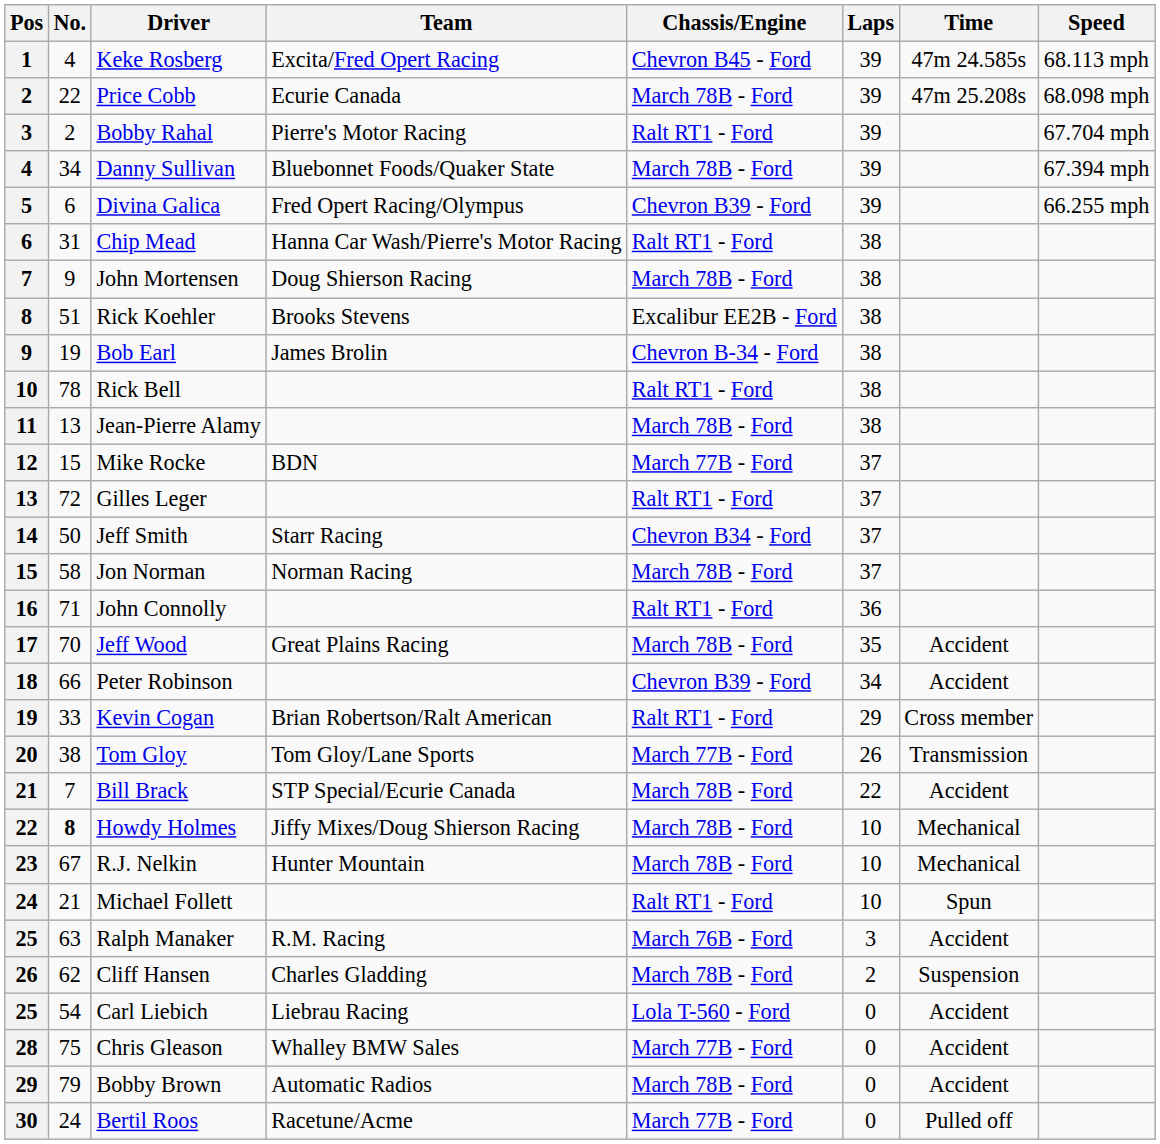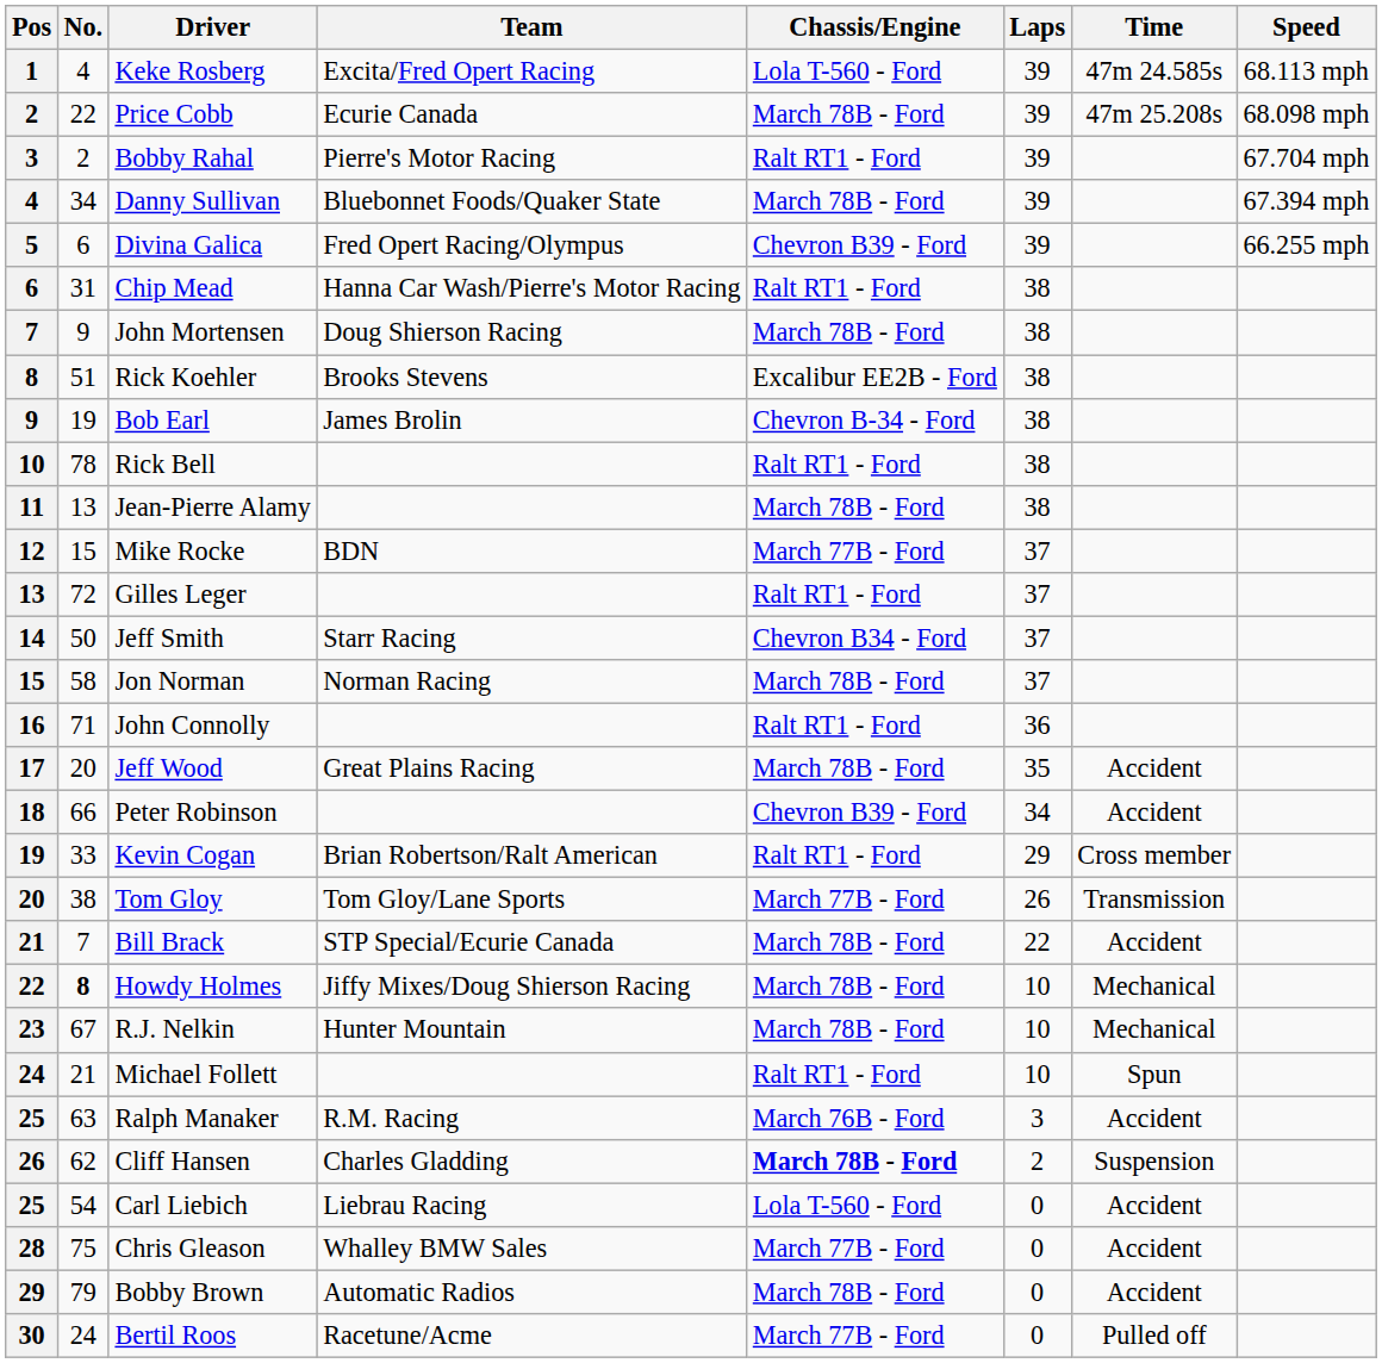Keke Rosberg | Chassis/Engine: Chevron B45 - Ford -> Lola T-560 - Ford
Jeff Wood | No.: 70 -> 20
Cliff Hansen | Chassis/Engine: normal -> bold
